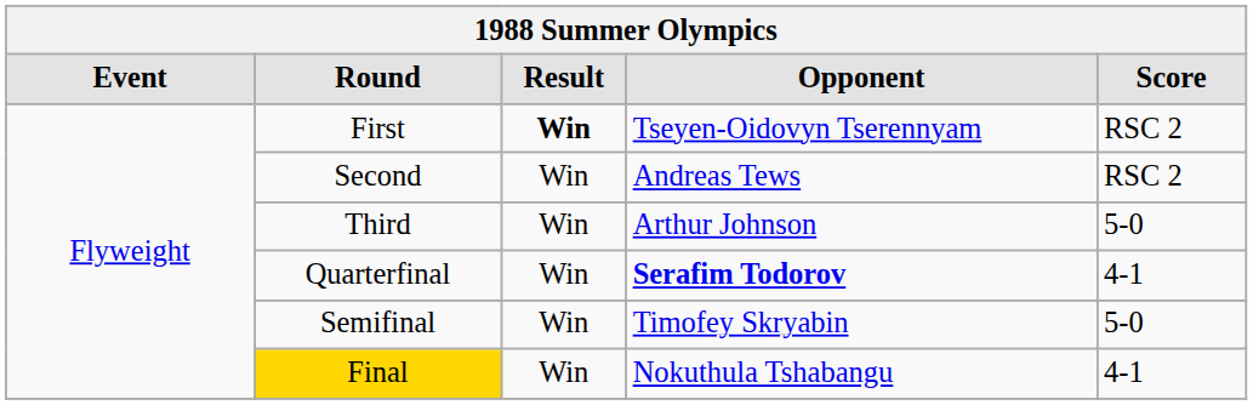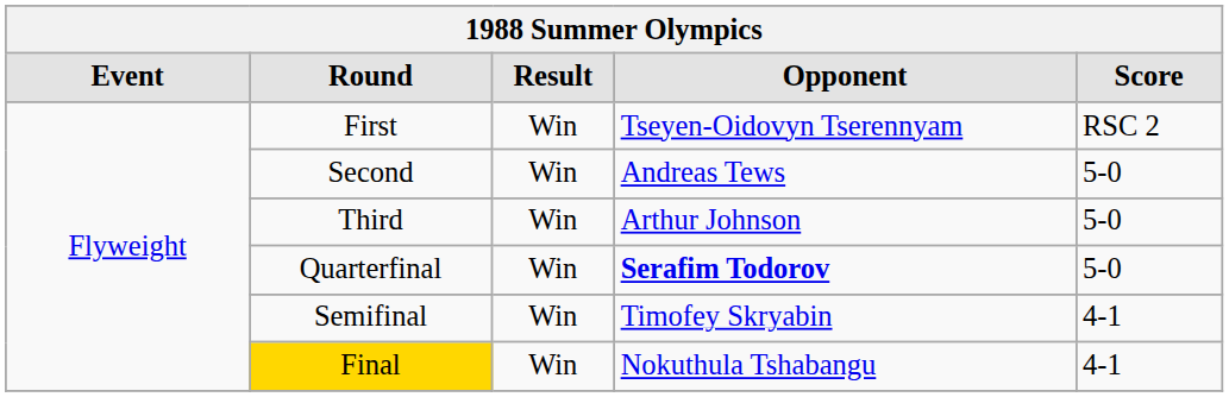First | Result: bold -> normal
Second | Score: RSC 2 -> 5-0
Quarterfinal | Score: 4-1 -> 5-0
Semifinal | Score: 5-0 -> 4-1
